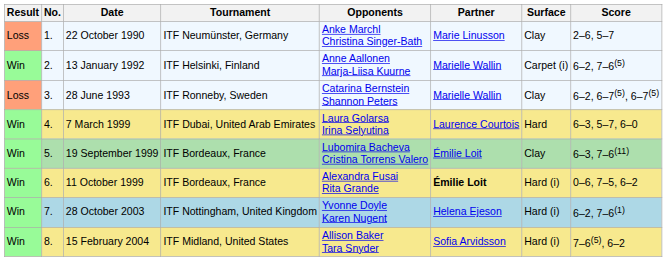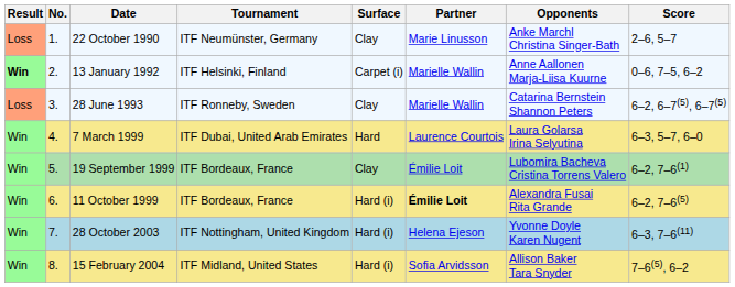columns swapped: Surface <-> Opponents
13 January 1992 | Result: normal -> bold
13 January 1992 | Score: 6–2, 7–6(5) -> 0–6, 7–5, 6–2
19 September 1999 | Score: 6–3, 7–6(11) -> 6–2, 7–6(1)
11 October 1999 | Score: 0–6, 7–5, 6–2 -> 6–2, 7–6(5)
28 October 2003 | Score: 6–2, 7–6(1) -> 6–3, 7–6(11)
